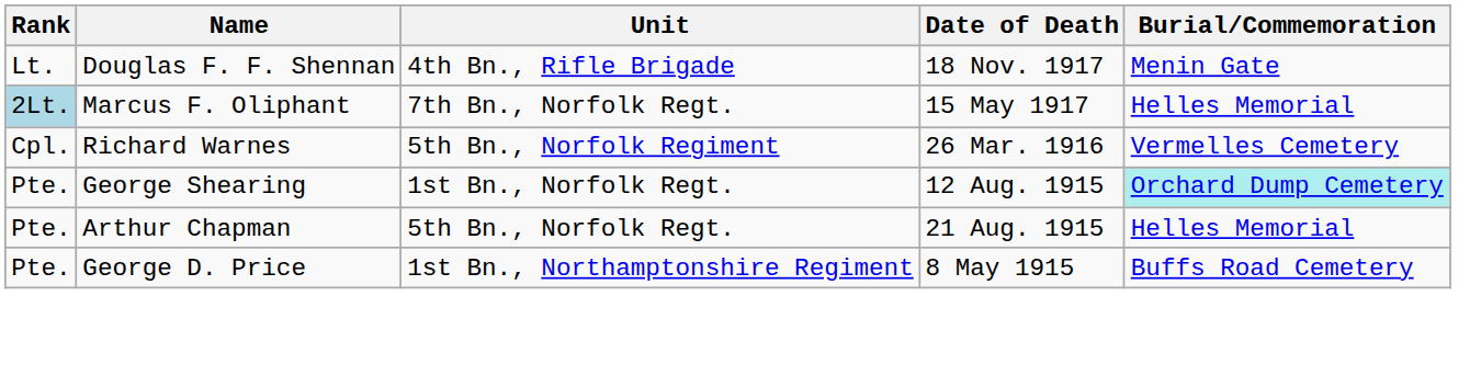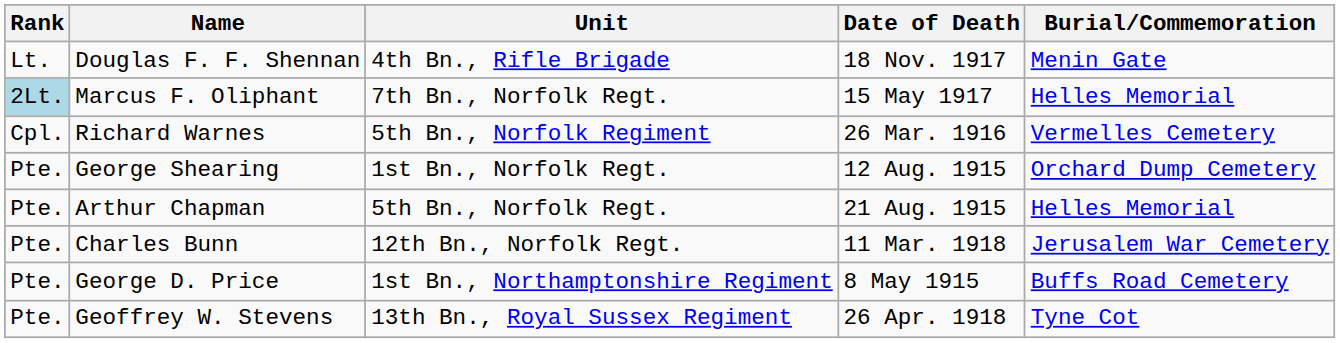George Shearing | Burial/Commemoration: paleturquoise background -> no background
+ row: Pte. | Charles Bunn | 12th Bn., Norfolk Regt. | 11 Mar. 1918 | Jerusalem War Cemetery
+ row: Pte. | Geoffrey W. Stevens | 13th Bn., Royal Sussex Regiment | 26 Apr. 1918 | Tyne Cot
